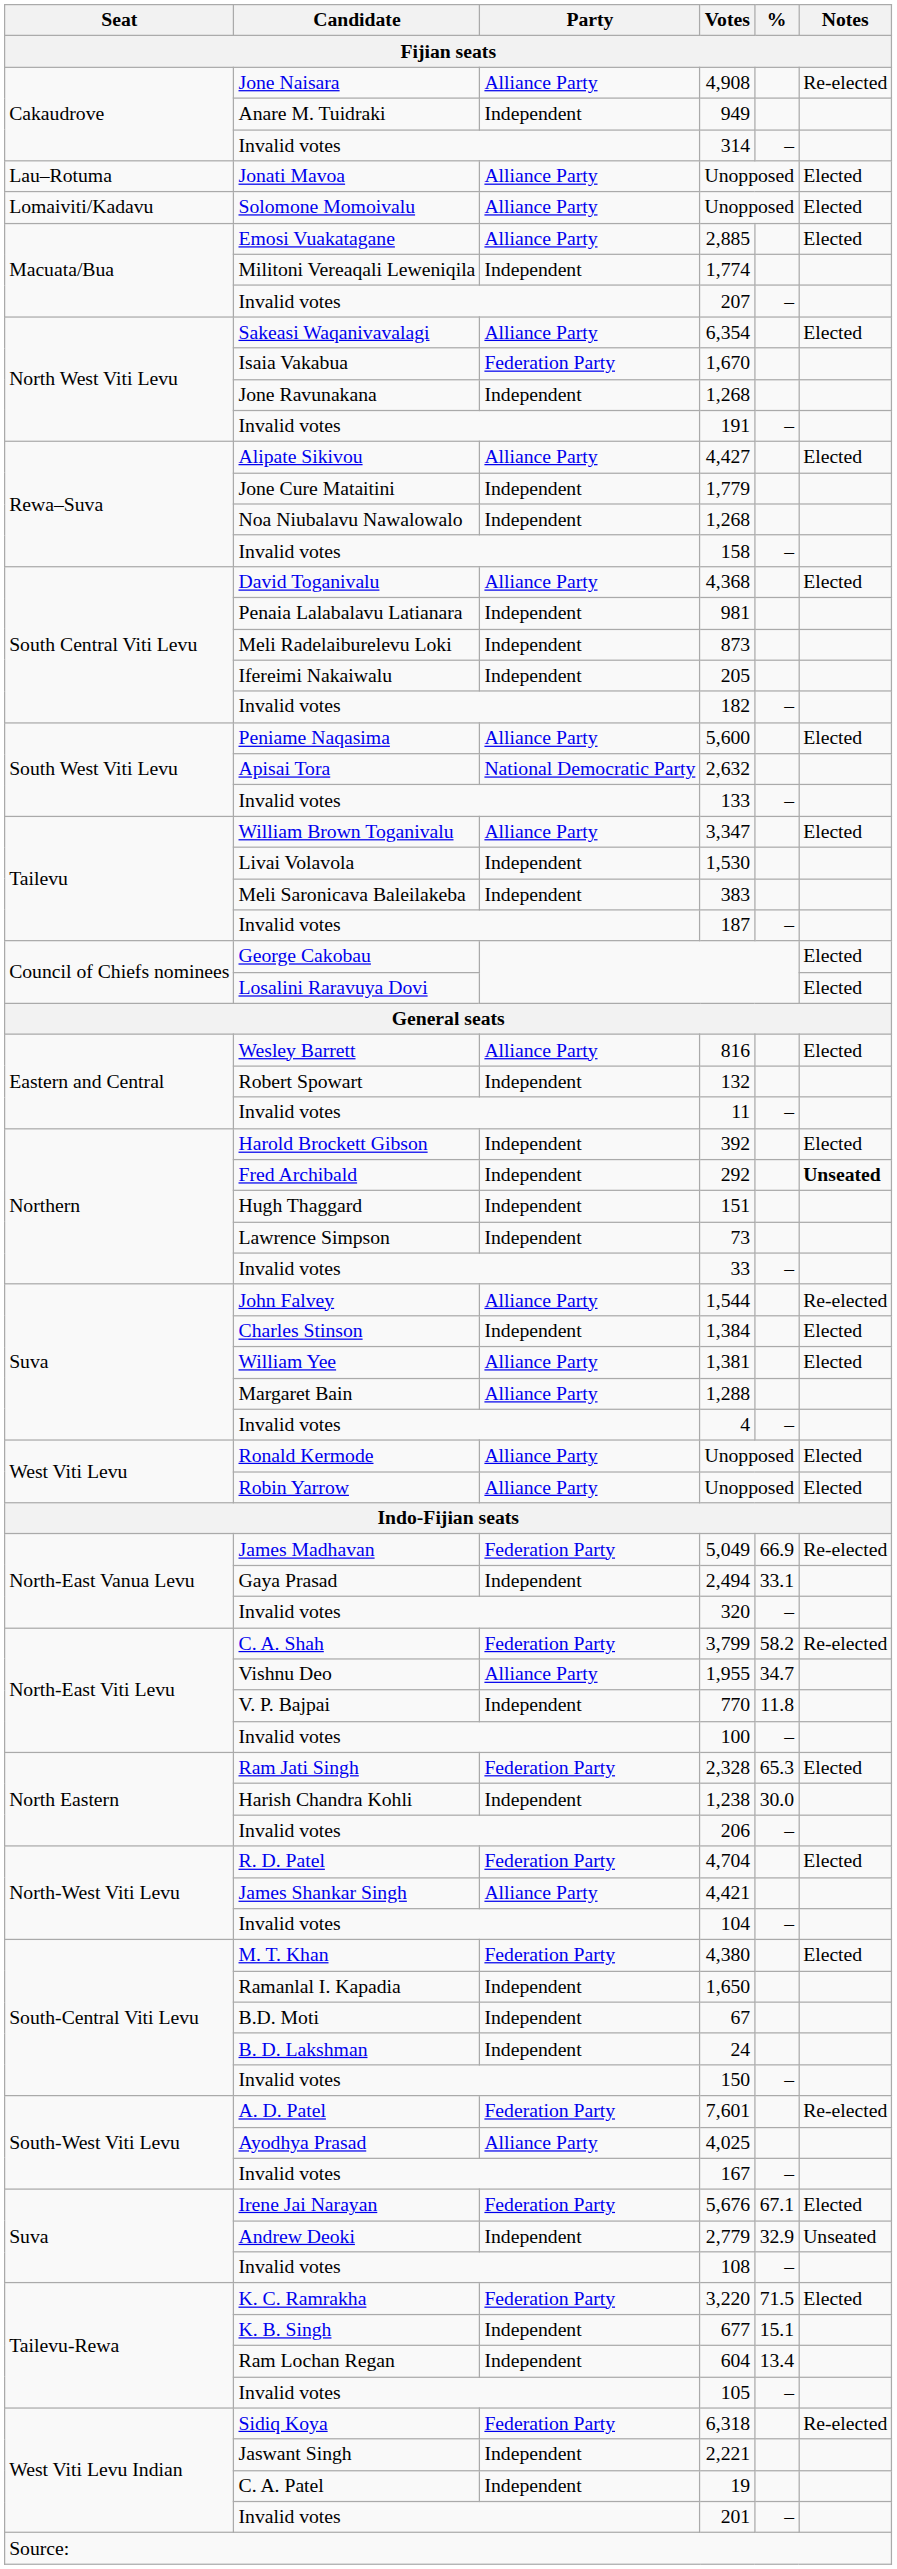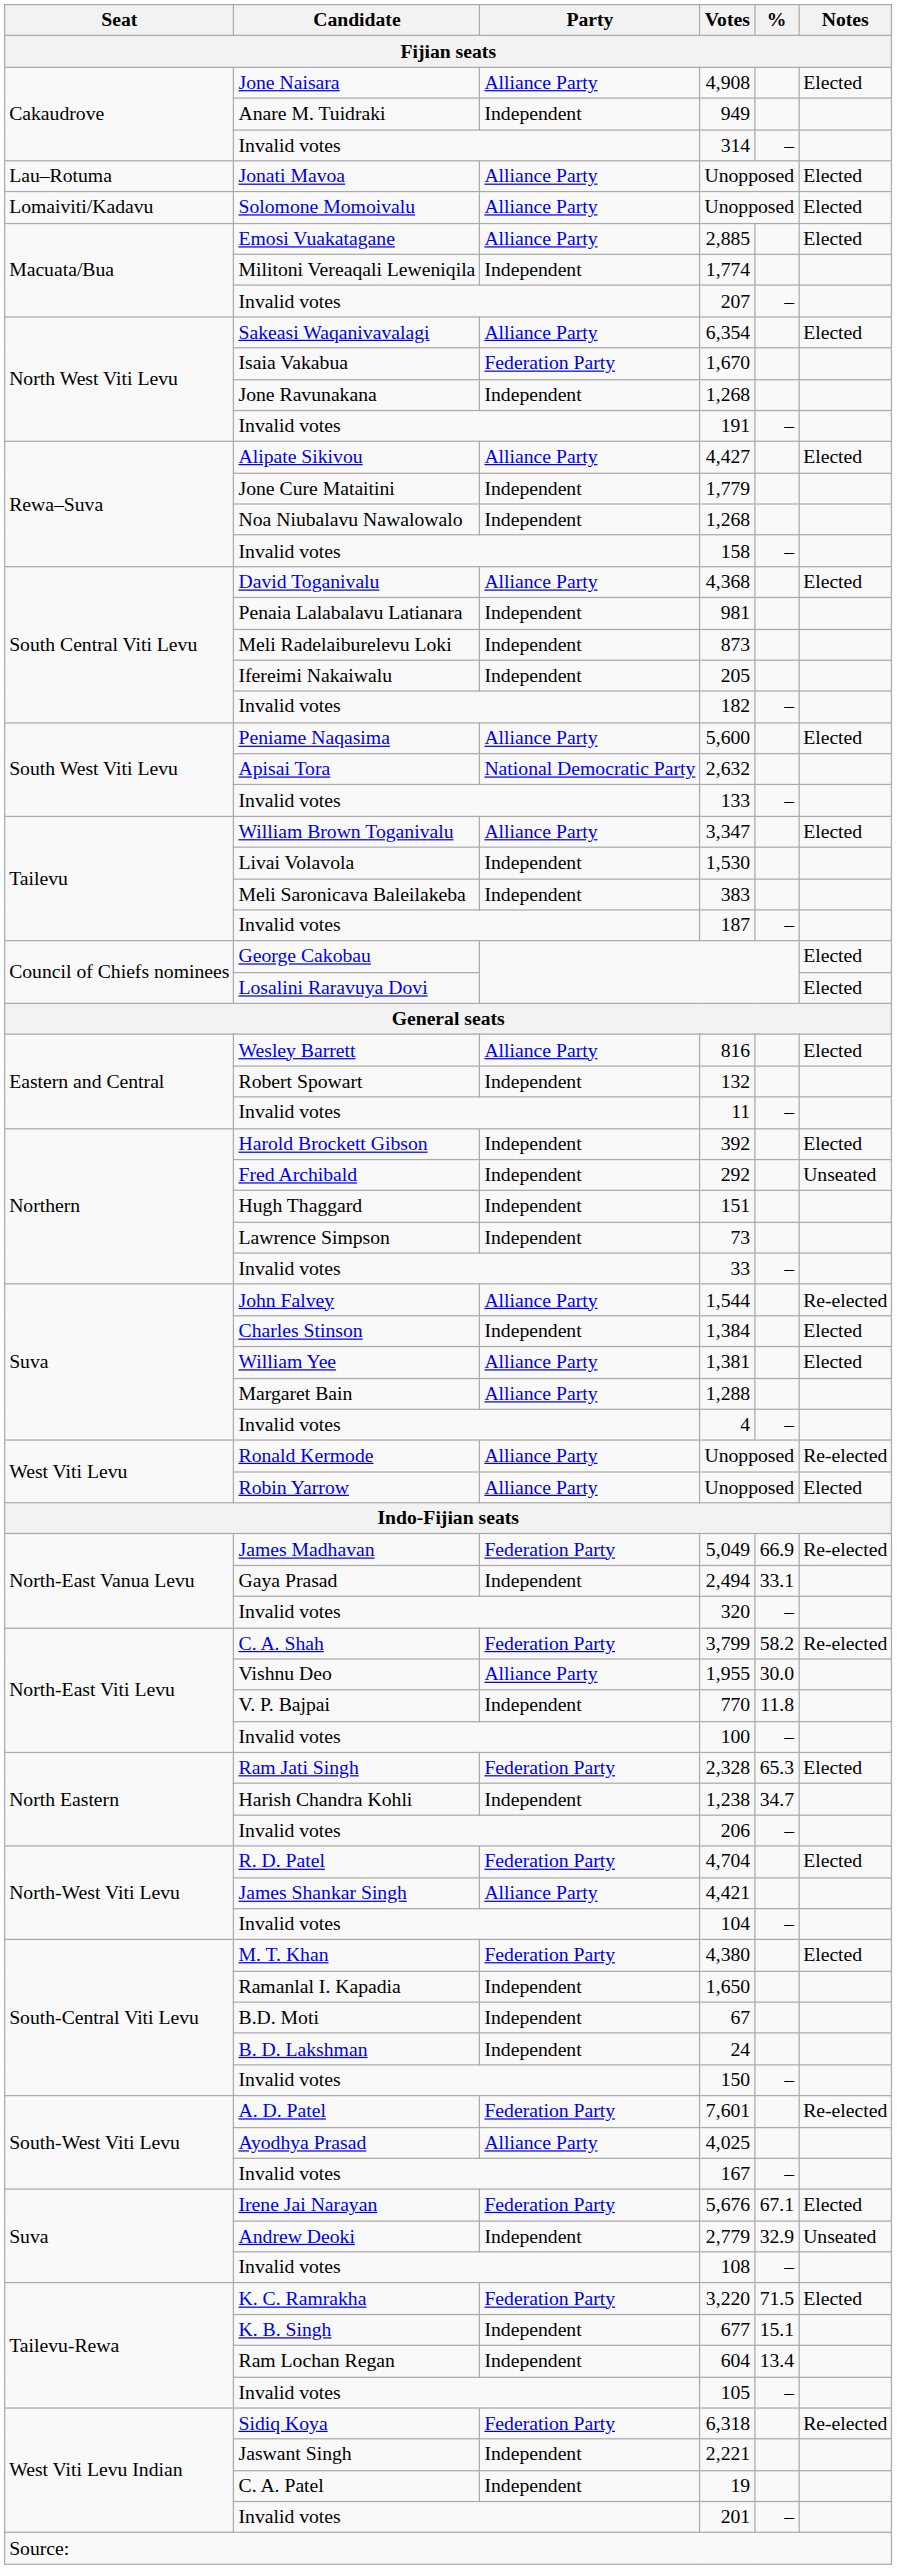4,908 | Notes: Re-elected -> Elected
292 | Notes: bold -> normal
Ronald Kermode / Unopposed | Notes: Elected -> Re-elected
1,955 | %: 34.7 -> 30.0
1,238 | %: 30.0 -> 34.7
